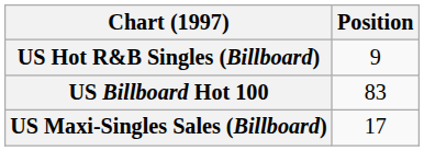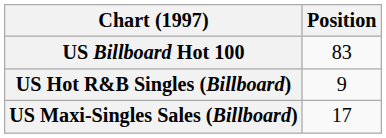rows swapped: US Billboard Hot 100 <-> US Hot R&B Singles (Billboard)
